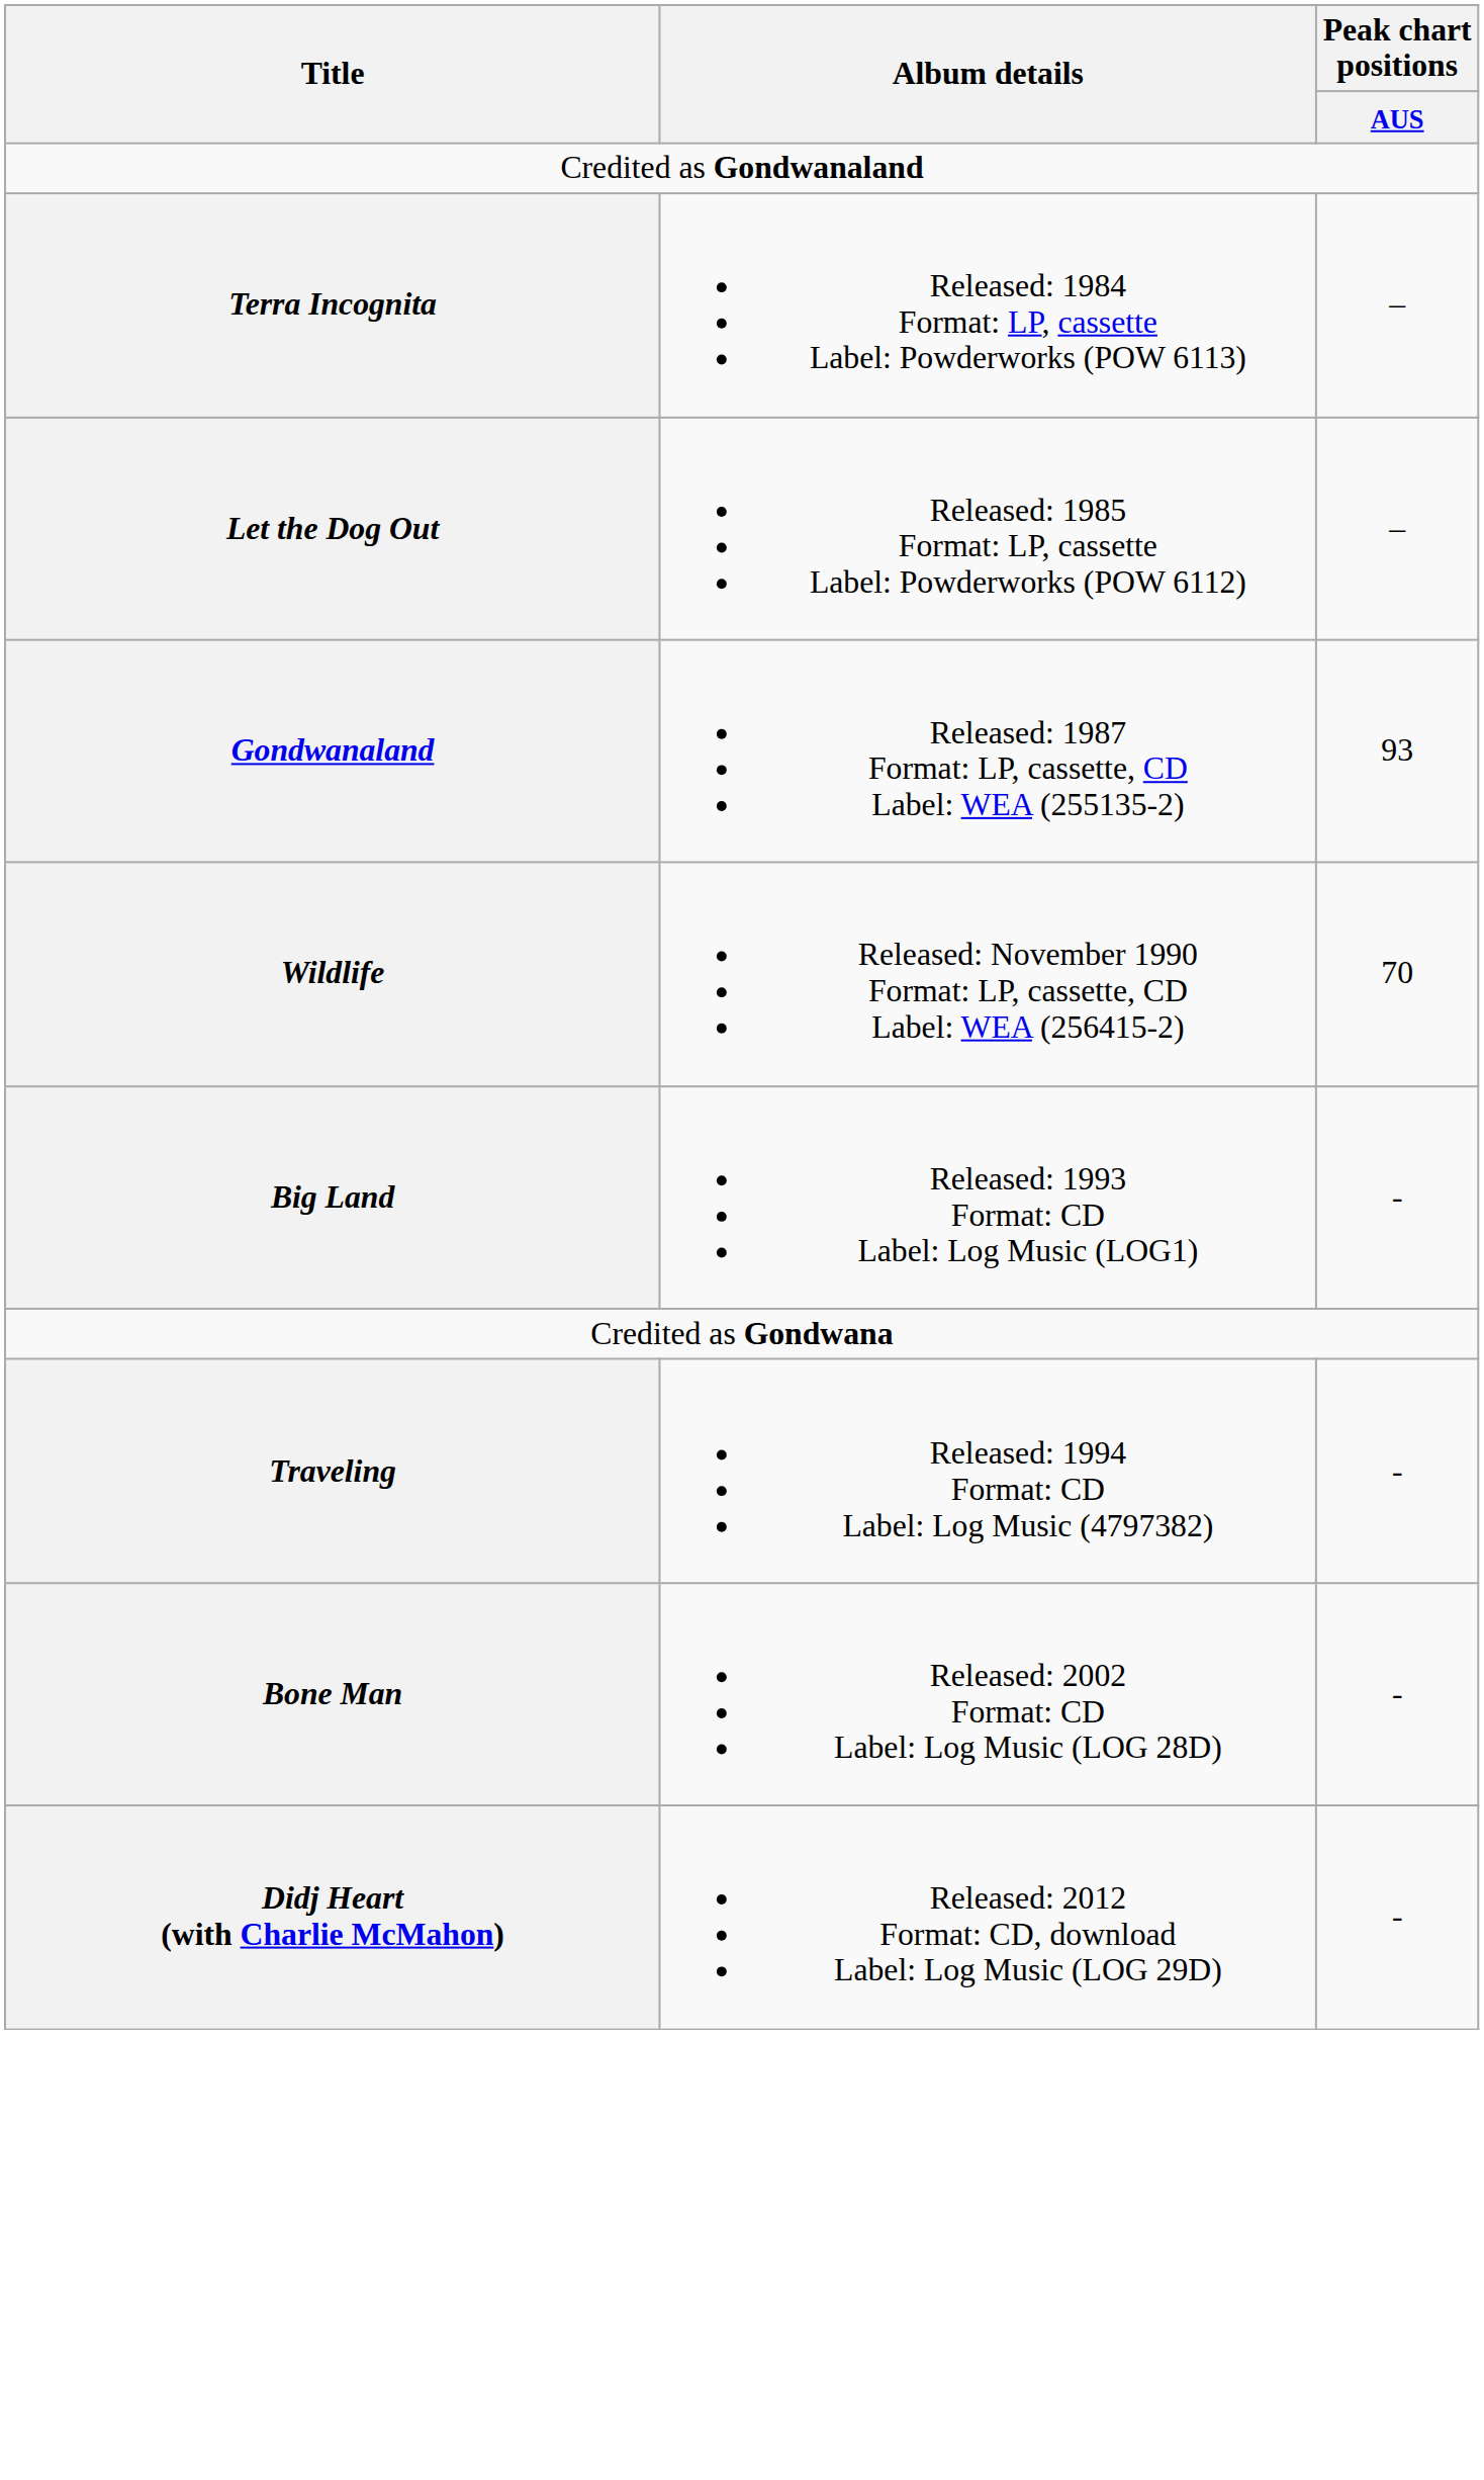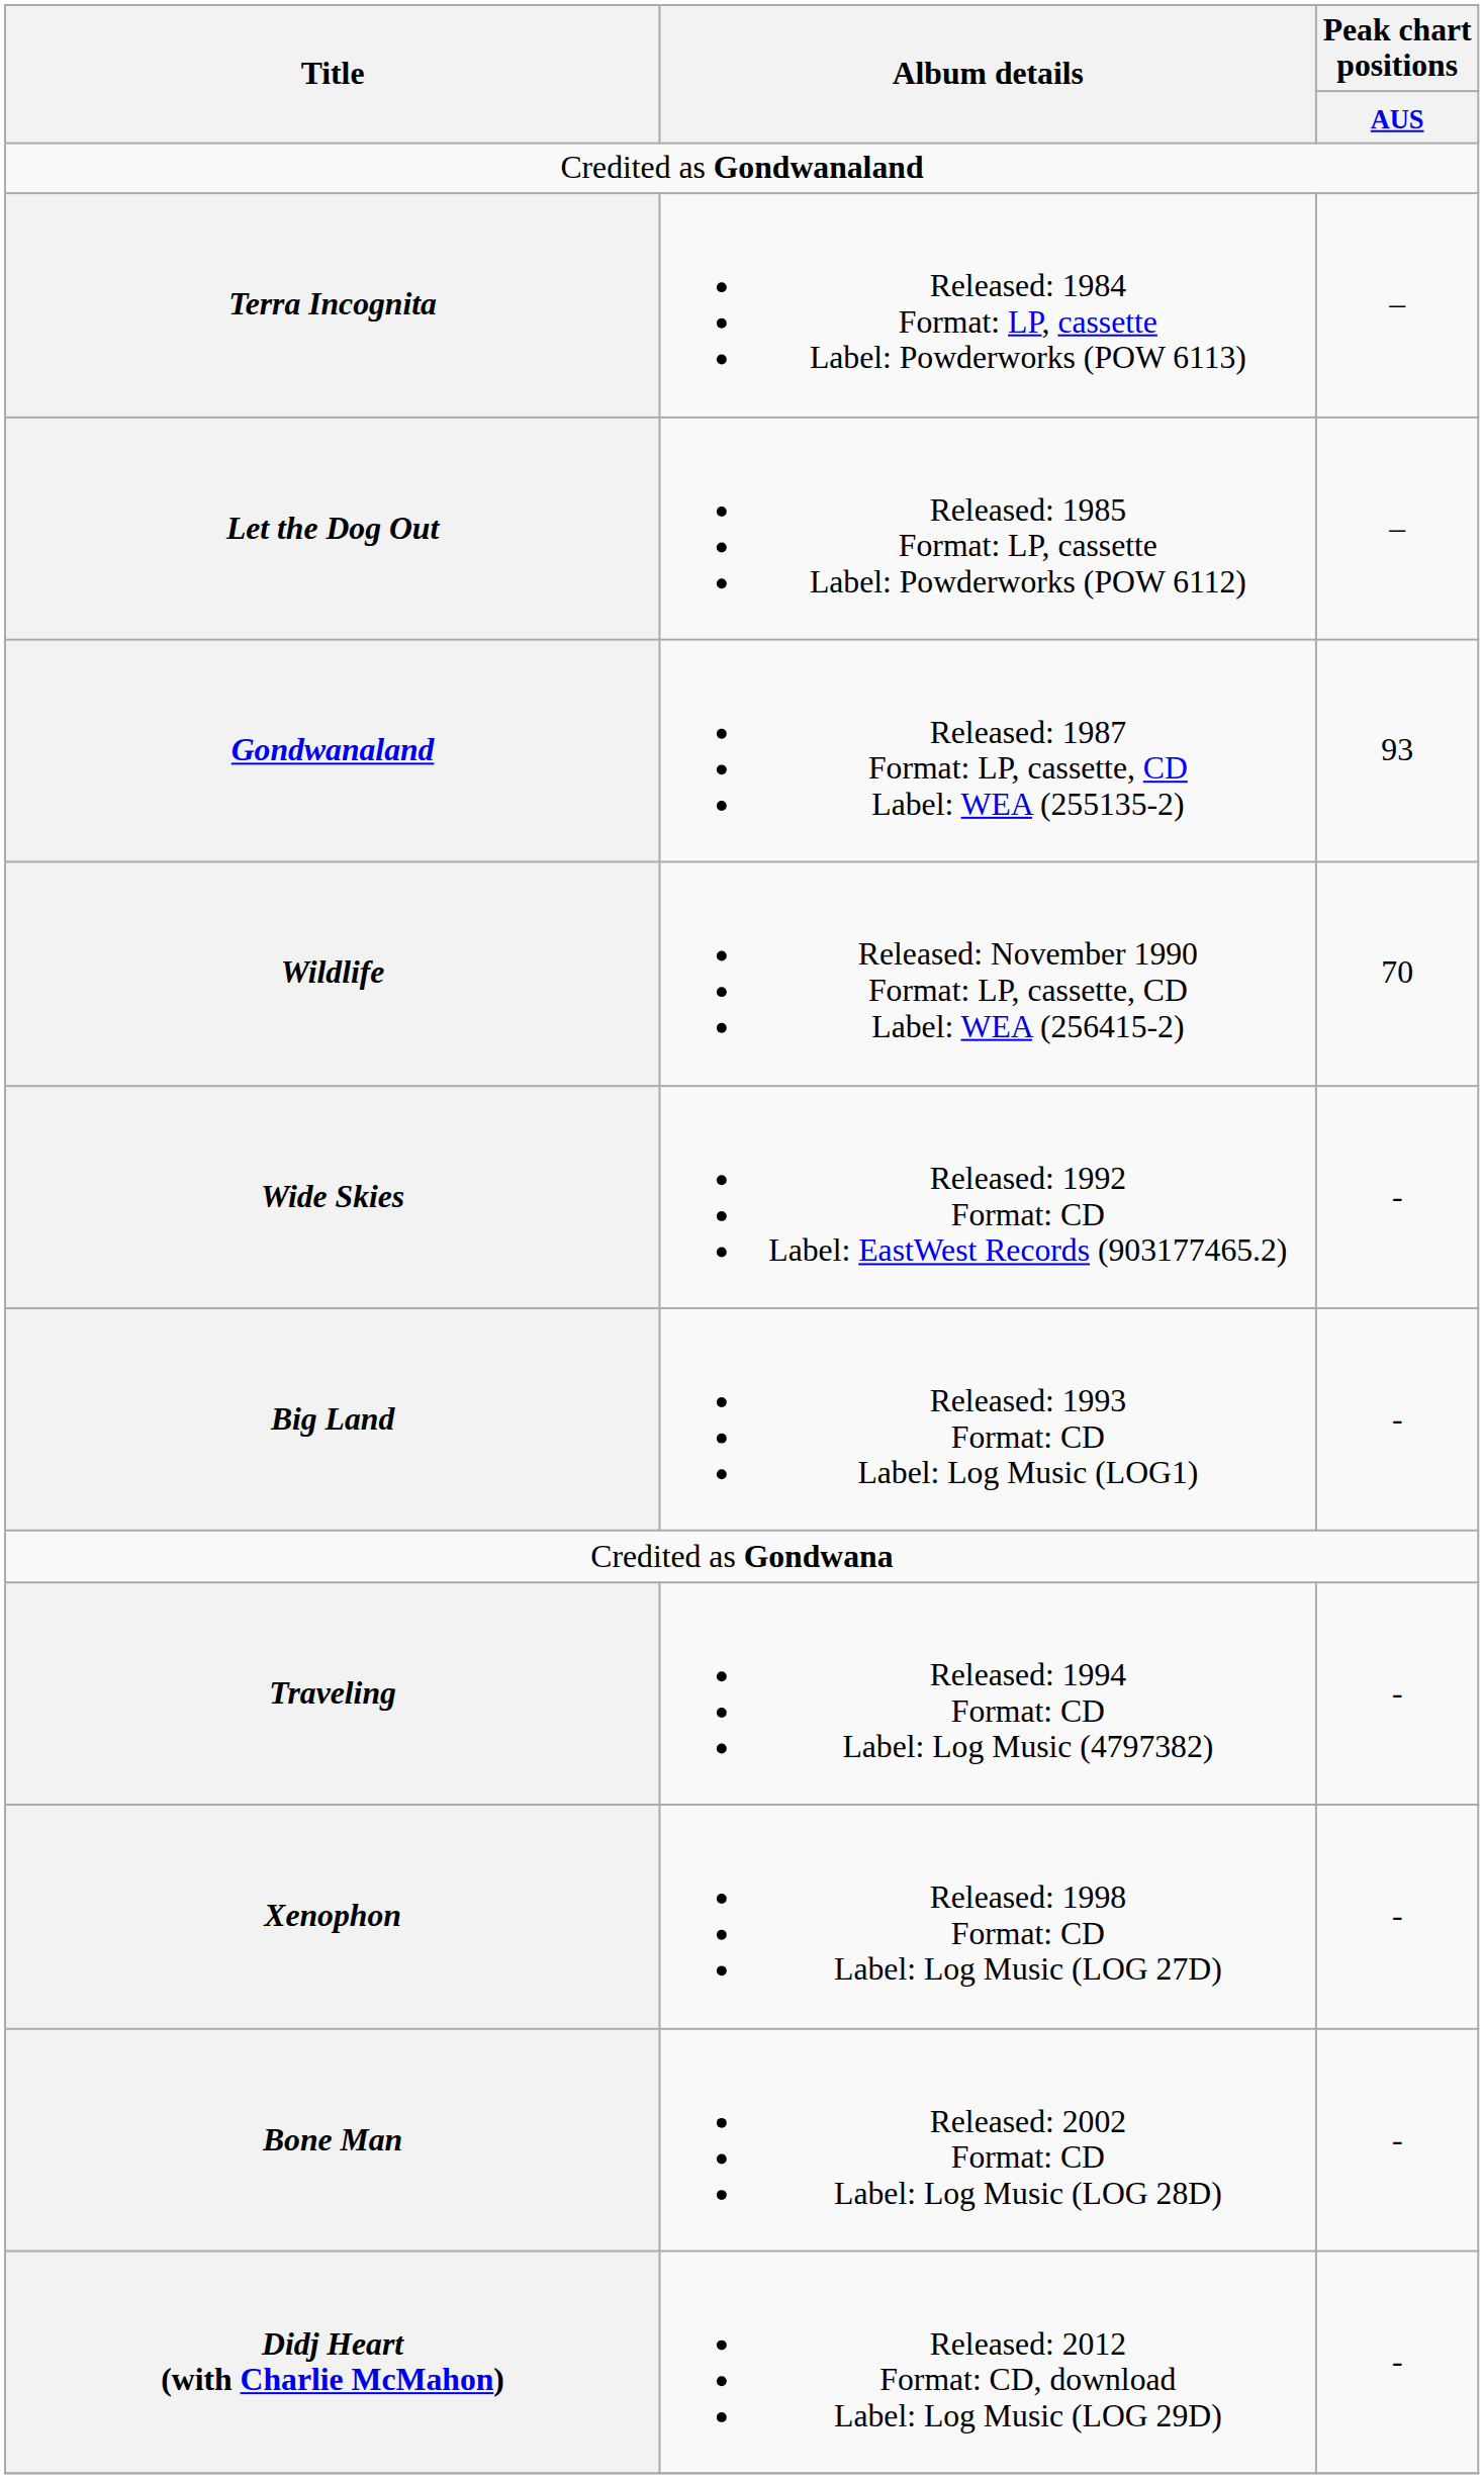+ row: Wide Skies | Released: 1992 Format: CD Label: EastWest Records (903177465.2) | -
+ row: Xenophon | Released: 1998 Format: CD Label: Log Music (LOG 27D) | -
